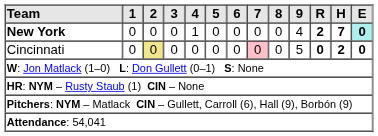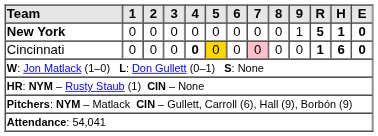New York | 4: 1 -> 0
New York | 9: 4 -> 1
New York | R: 2 -> 5
New York | H: 7 -> 1
New York | E: paleturquoise background -> no background
Cincinnati | 2: khaki background -> no background
Cincinnati | 4: normal -> bold
Cincinnati | 5: no background -> gold background
Cincinnati | 9: 5 -> 0
Cincinnati | R: 0 -> 1
Cincinnati | H: 2 -> 6
